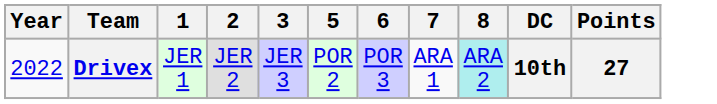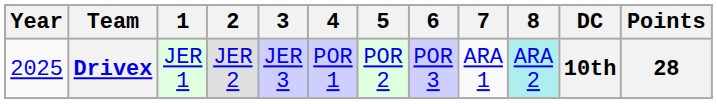+ column: 4 | POR 1
Drivex | Year: 2022 -> 2025
Drivex | Points: 27 -> 28
